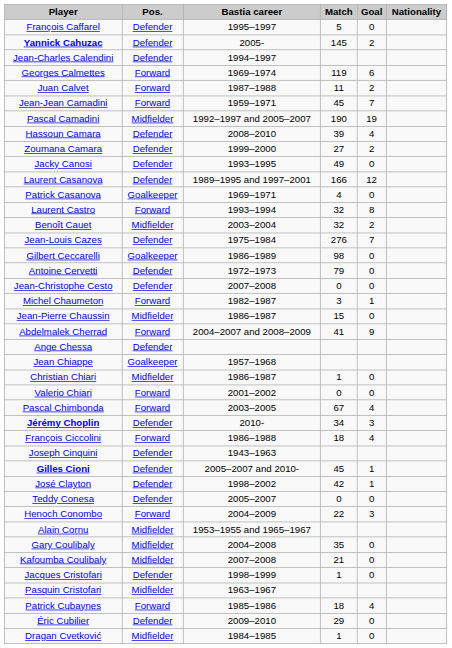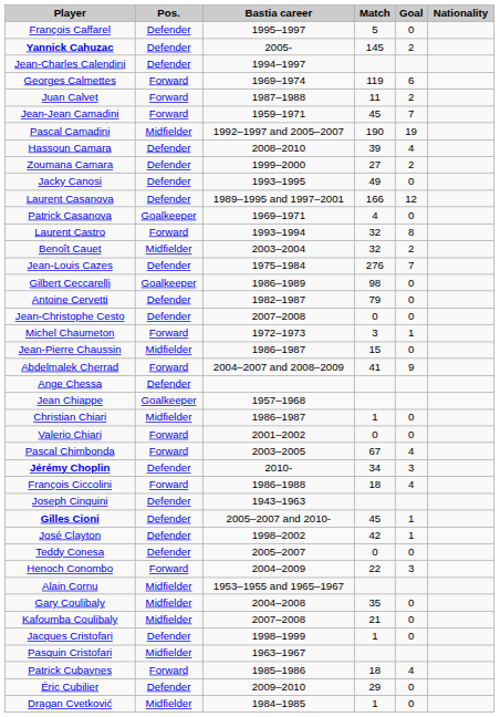Antoine Cervetti | Bastia career: 1972–1973 -> 1982–1987
Michel Chaumeton | Bastia career: 1982–1987 -> 1972–1973
